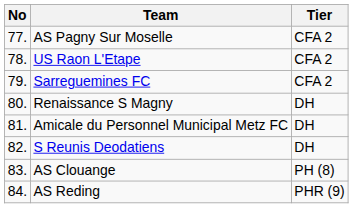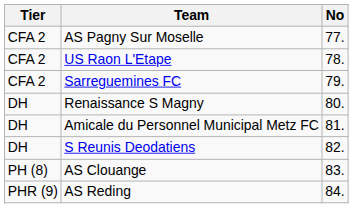columns swapped: No <-> Tier
